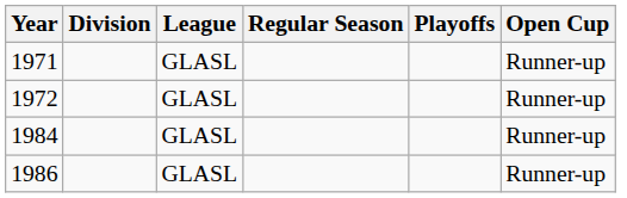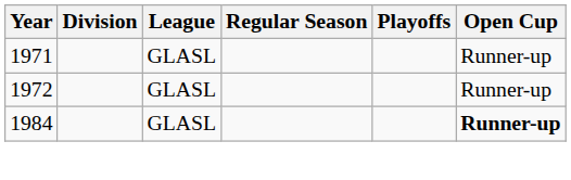1984 | Open Cup: normal -> bold
- row: 1986 | GLASL | Runner-up
